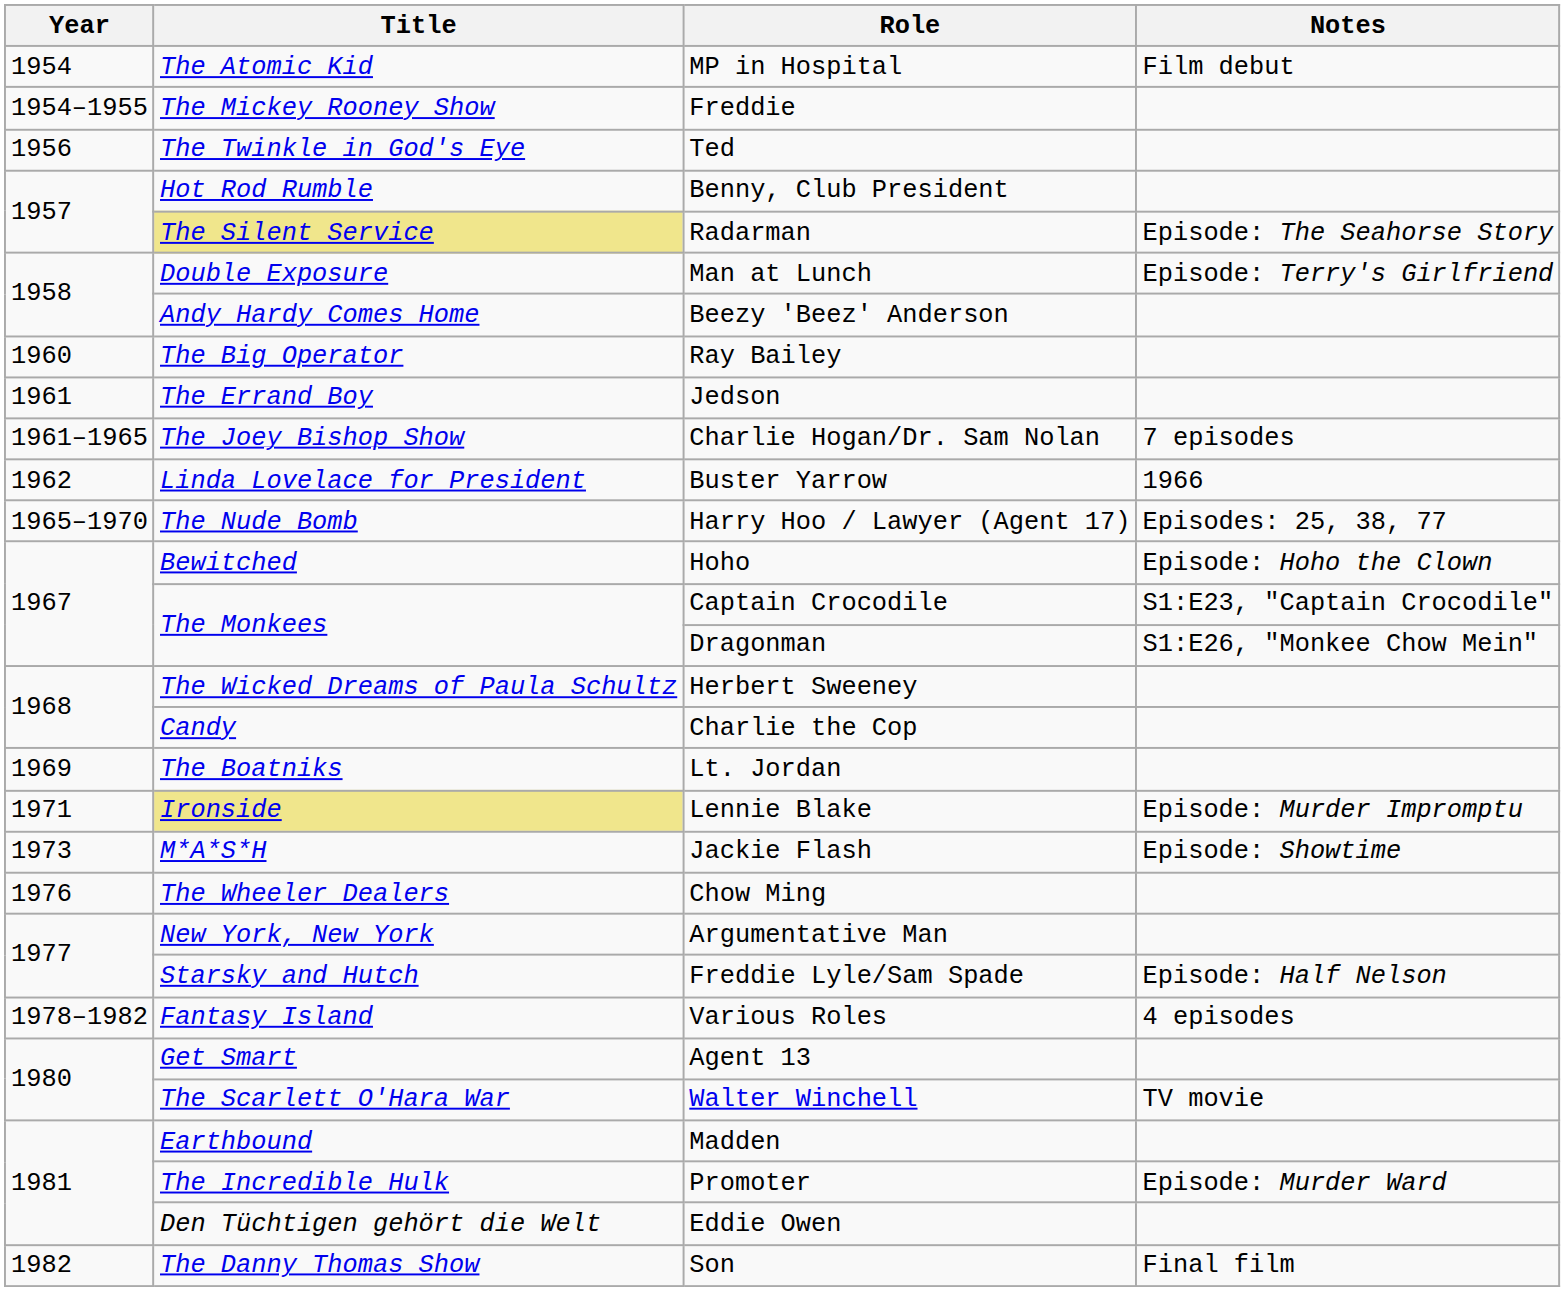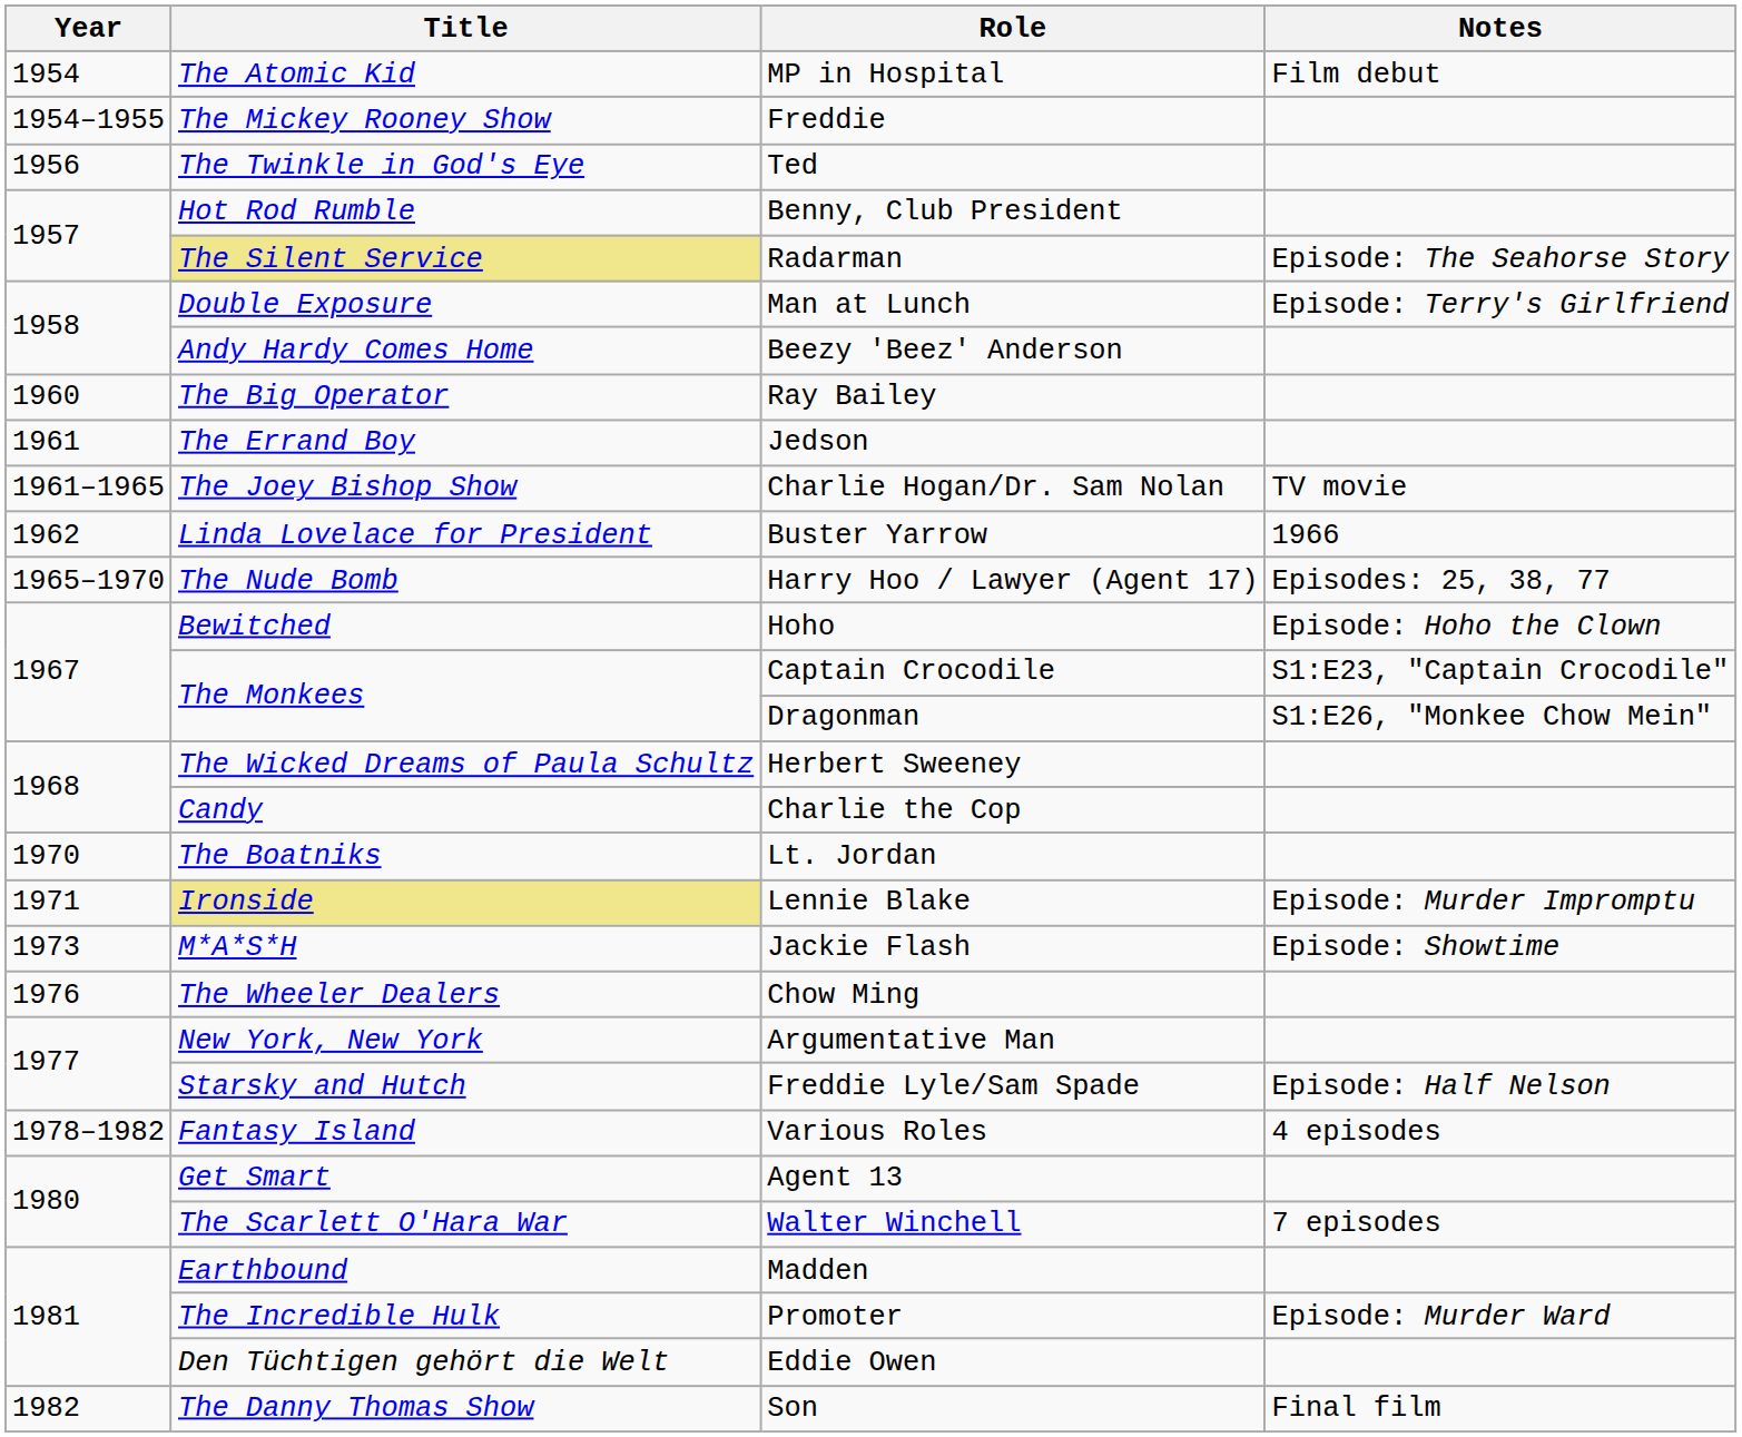Charlie Hogan/Dr. Sam Nolan | Notes: 7 episodes -> TV movie
Lt. Jordan | Year: 1969 -> 1970
Walter Winchell | Notes: TV movie -> 7 episodes
